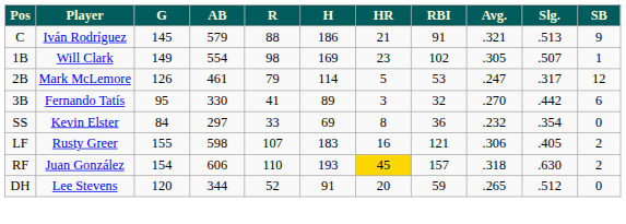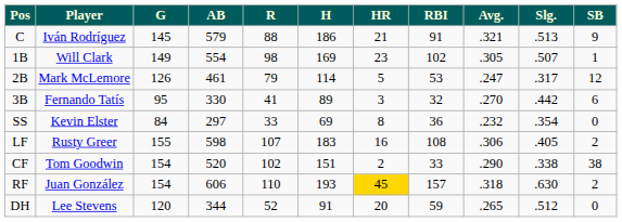LF | RBI: 121 -> 108
+ row: CF | Tom Goodwin | 154 | 520 | 102 | 151 | 2 | 33 | .290 | .338 | 38
